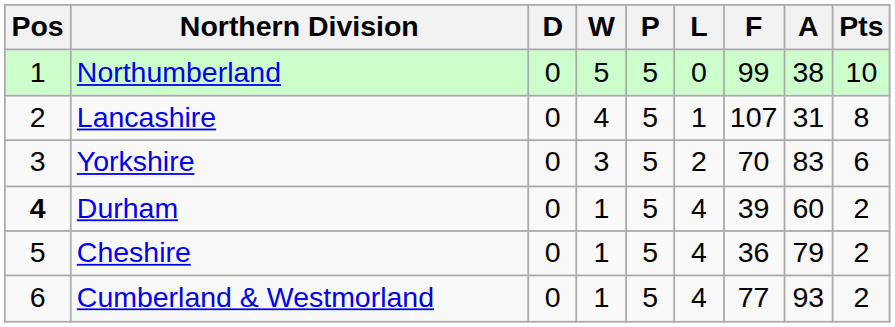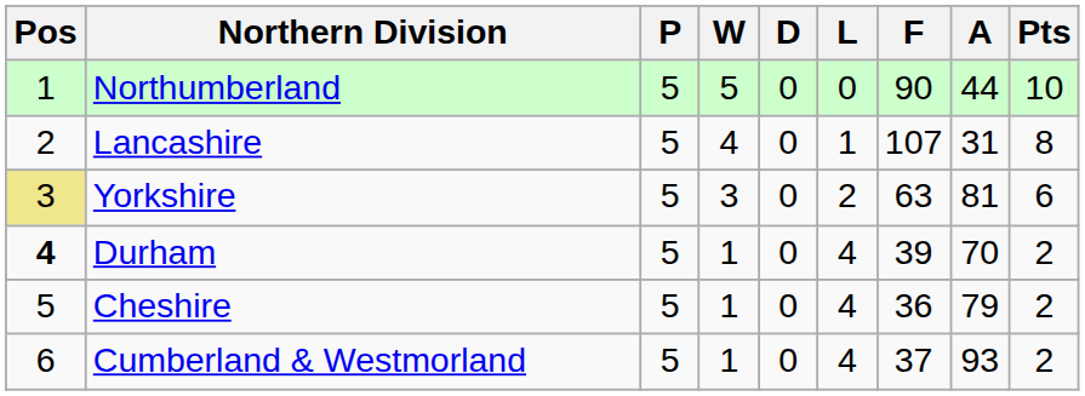columns swapped: P <-> D
Northumberland | F: 99 -> 90
Northumberland | A: 38 -> 44
Yorkshire | Pos: no background -> khaki background
Yorkshire | F: 70 -> 63
Yorkshire | A: 83 -> 81
Durham | A: 60 -> 70
Cumberland & Westmorland | F: 77 -> 37
